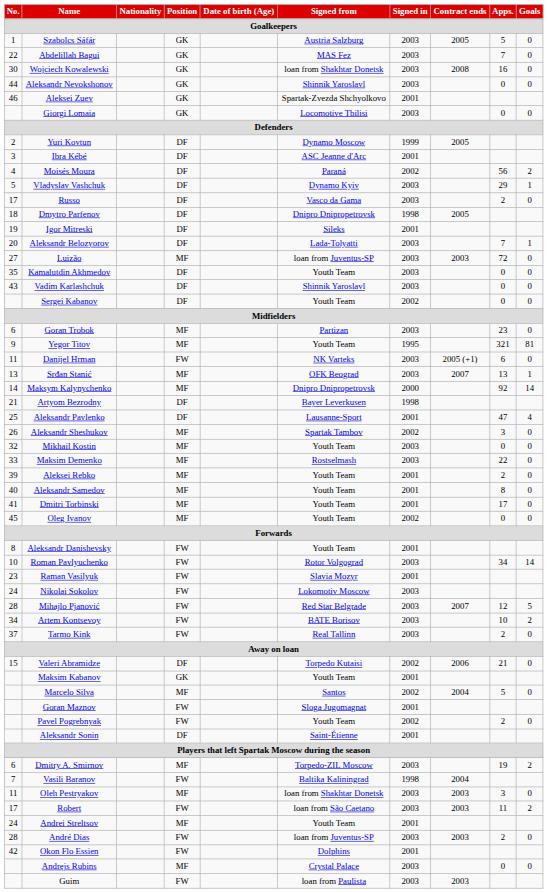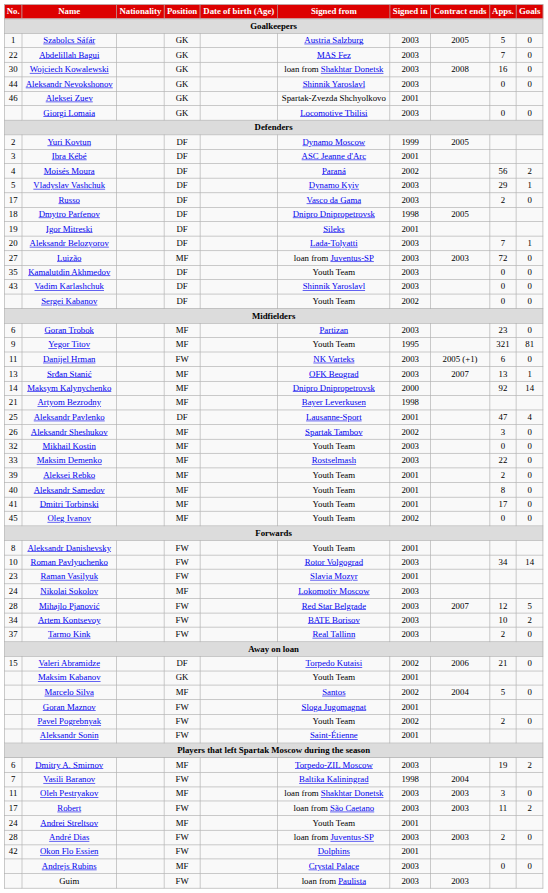Artyom Bezrodny | Position: DF -> MF
Nikolai Sokolov | Position: FW -> MF
Aleksandr Sonin | Position: DF -> FW
